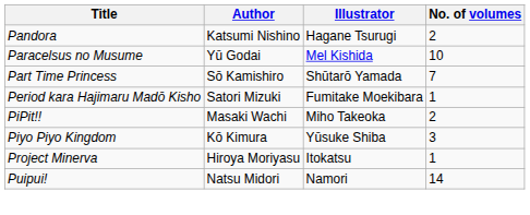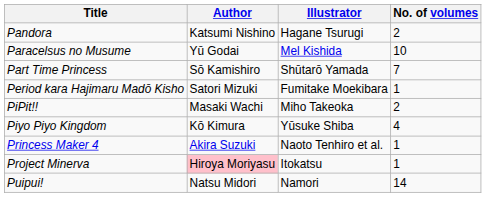Piyo Piyo Kingdom | No. of volumes: 3 -> 4
+ row: Princess Maker 4 | Akira Suzuki | Naoto Tenhiro et al. | 1
Project Minerva | Author: no background -> pink background
